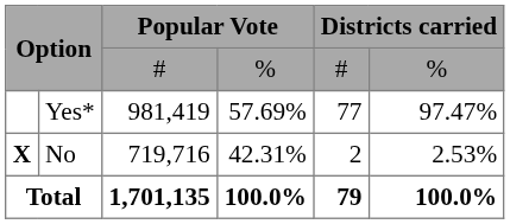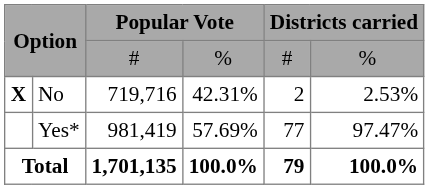rows swapped: No <-> Yes*
